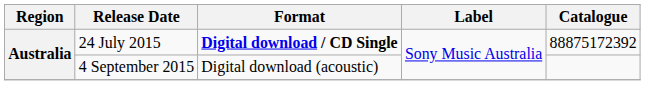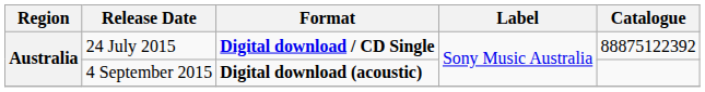24 July 2015 | Catalogue: 88875172392 -> 88875122392
4 September 2015 | Format: normal -> bold
